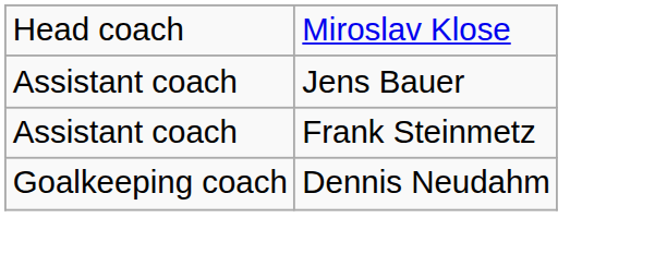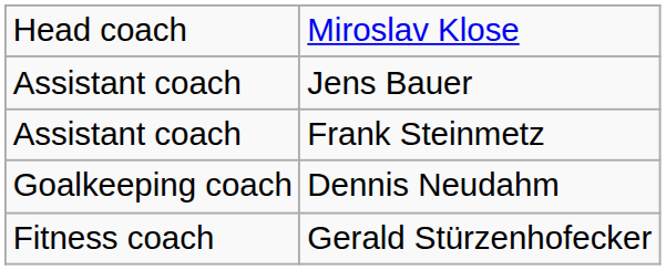+ row: Fitness coach | Gerald Stürzenhofecker
